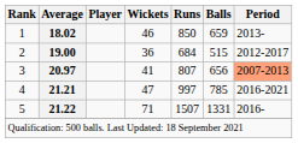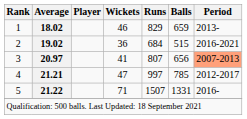1 | Runs: 850 -> 829
2 | Average: 19.00 -> 19.02
2 | Period: 2012-2017 -> 2016-2021
4 | Period: 2016-2021 -> 2012-2017
